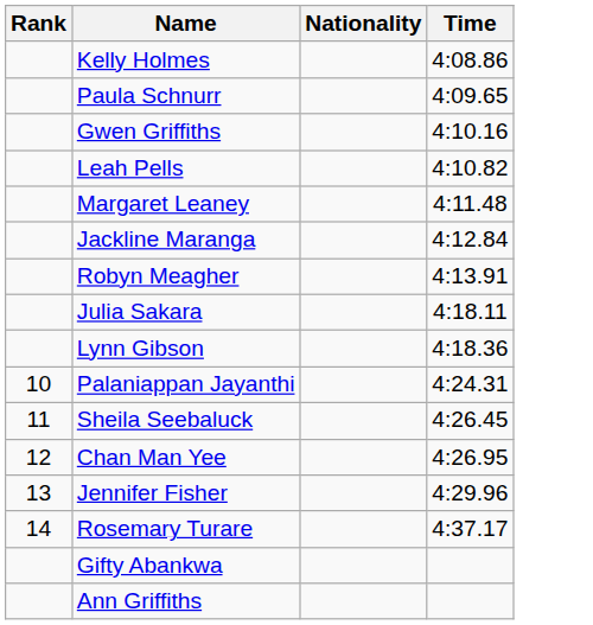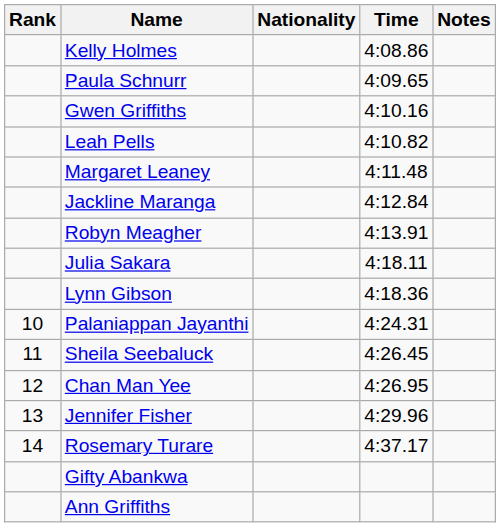+ column: Notes
